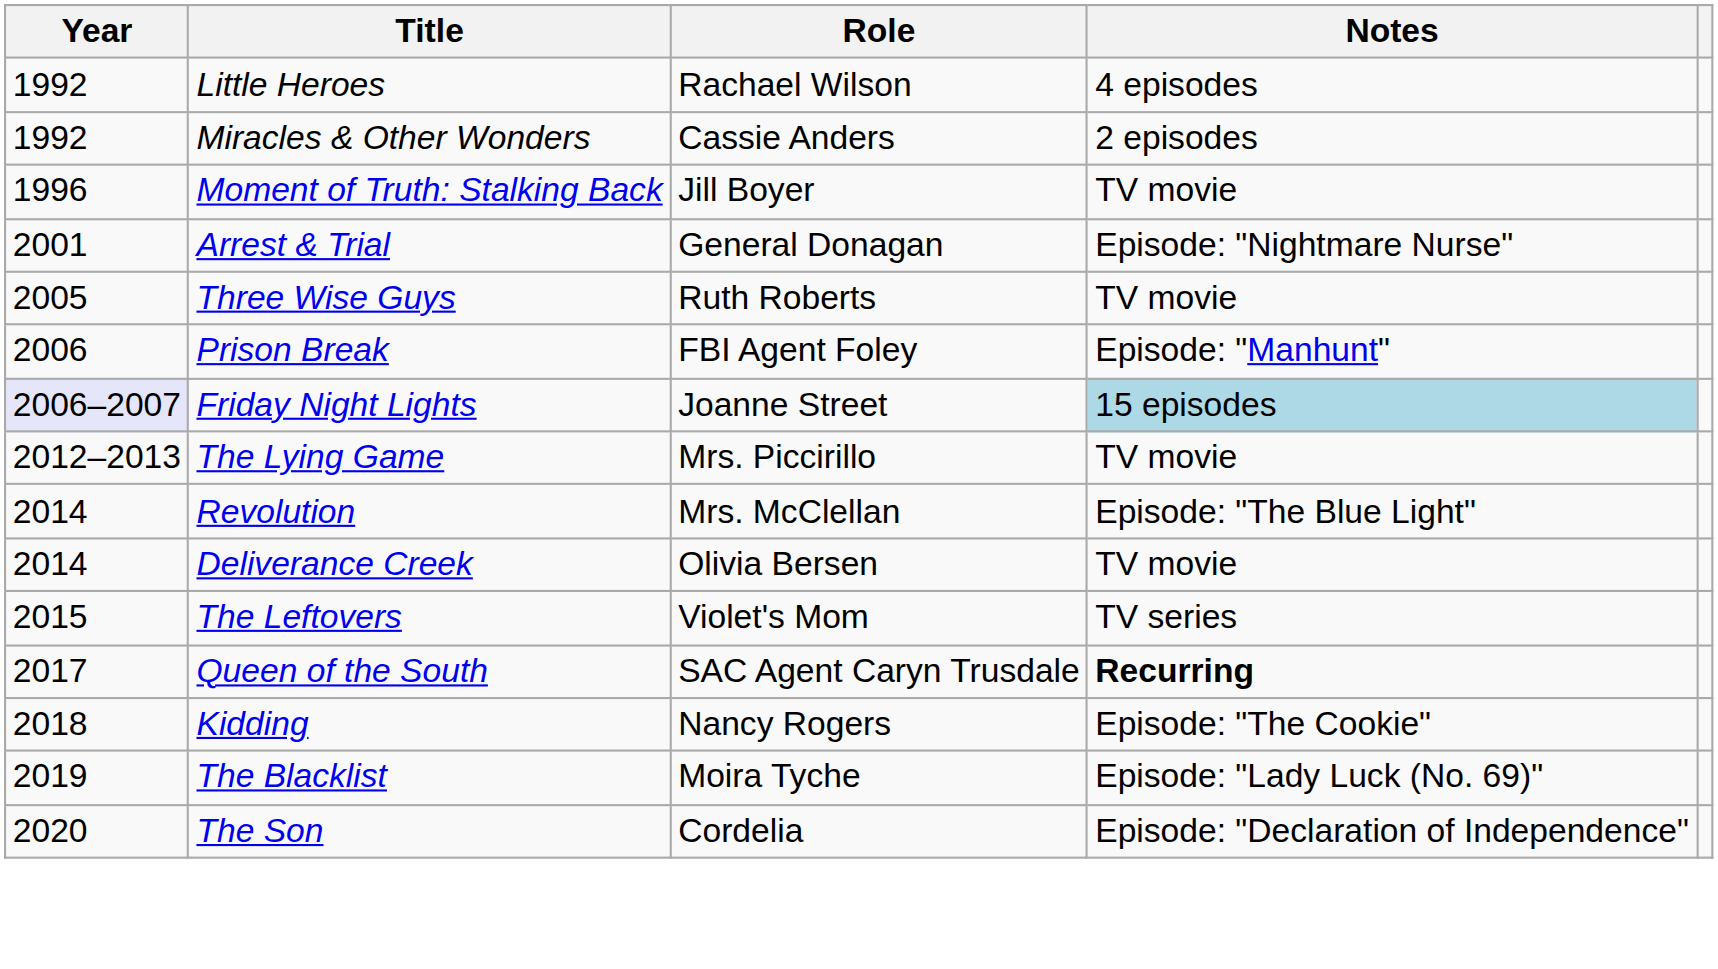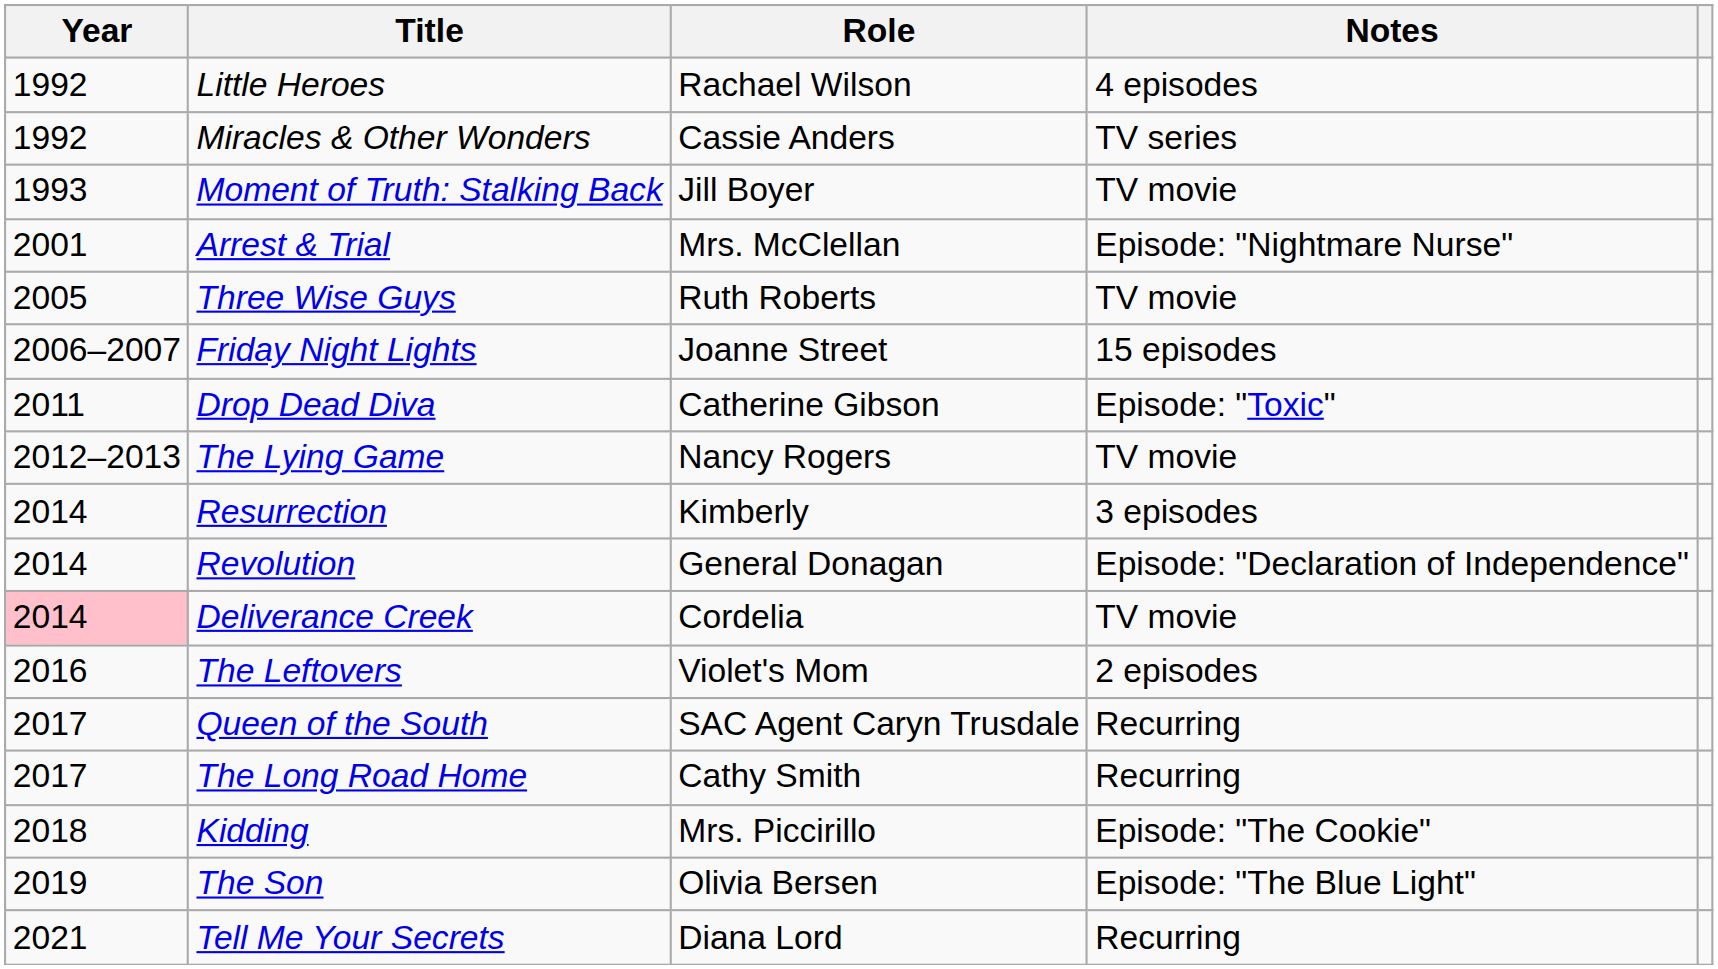Miracles & Other Wonders | Notes: 2 episodes -> TV series
Moment of Truth: Stalking Back | Year: 1996 -> 1993
Arrest & Trial | Role: General Donagan -> Mrs. McClellan
- row: 2006 | Prison Break | FBI Agent Foley | Episode: "Manhunt"
Friday Night Lights | Year: lavender background -> no background
Friday Night Lights | Notes: lightblue background -> no background
+ row: 2011 | Drop Dead Diva | Catherine Gibson | Episode: "Toxic"
The Lying Game | Role: Mrs. Piccirillo -> Nancy Rogers
+ row: 2014 | Resurrection | Kimberly | 3 episodes
Revolution | Role: Mrs. McClellan -> General Donagan
Revolution | Notes: Episode: "The Blue Light" -> Episode: "Declaration of Independence"
Deliverance Creek | Year: no background -> pink background
Deliverance Creek | Role: Olivia Bersen -> Cordelia
The Leftovers | Year: 2015 -> 2016
The Leftovers | Notes: TV series -> 2 episodes
Queen of the South | Notes: bold -> normal
+ row: 2017 | The Long Road Home | Cathy Smith | Recurring
Kidding | Role: Nancy Rogers -> Mrs. Piccirillo
- row: 2019 | The Blacklist | Moira Tyche | Episode: "Lady Luck (No. 69)"
The Son | Year: 2020 -> 2019
The Son | Role: Cordelia -> Olivia Bersen
The Son | Notes: Episode: "Declaration of Independence" -> Episode: "The Blue Light"
+ row: 2021 | Tell Me Your Secrets | Diana Lord | Recurring
